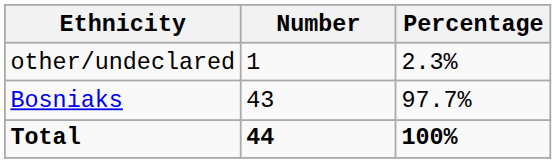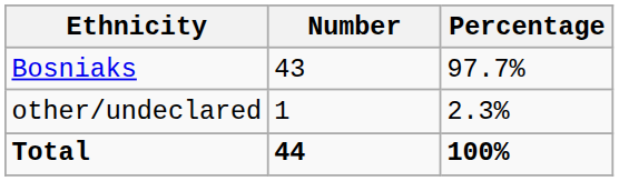rows swapped: Bosniaks <-> other/undeclared
